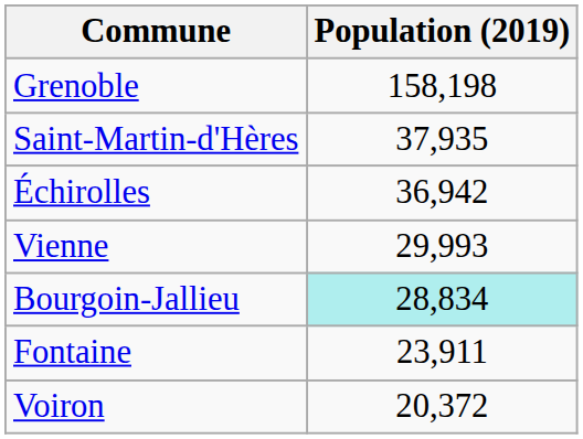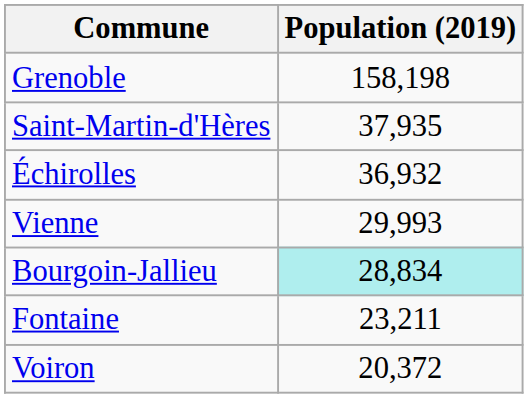Échirolles | Population (2019): 36,942 -> 36,932
Fontaine | Population (2019): 23,911 -> 23,211
